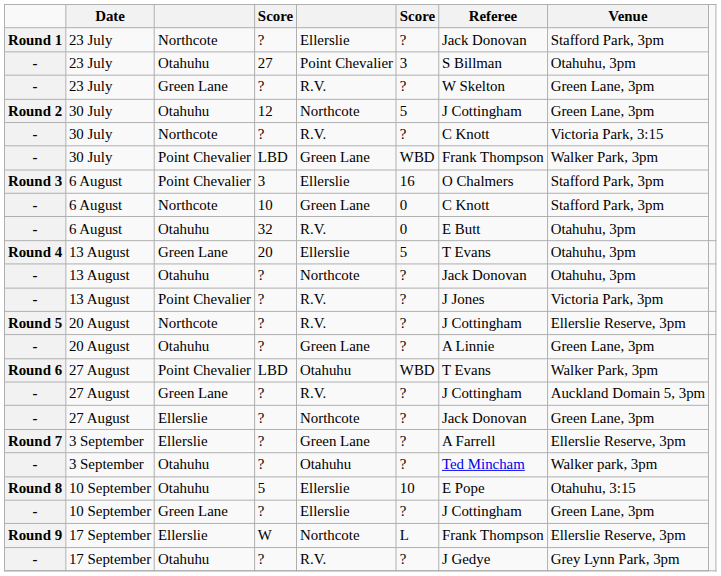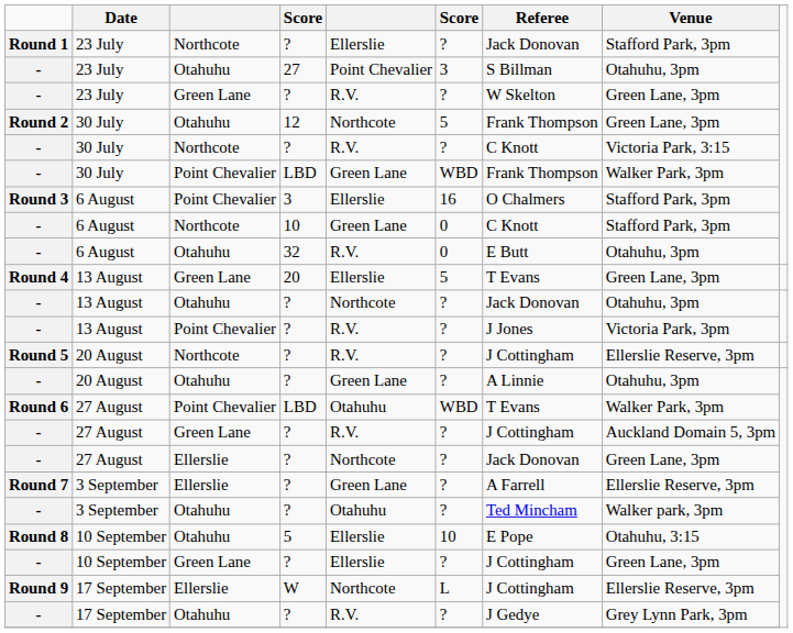Round 2 | Referee: J Cottingham -> Frank Thompson
Round 4 | Venue: Otahuhu, 3pm -> Green Lane, 3pm
- / 20 August | Venue: Green Lane, 3pm -> Otahuhu, 3pm
Round 9 | Referee: Frank Thompson -> J Cottingham
